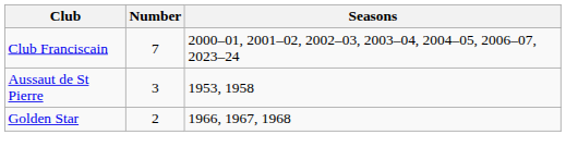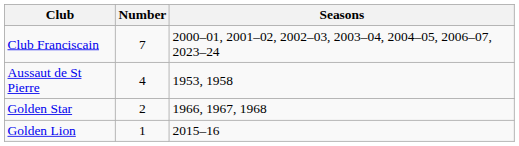Aussaut de St Pierre | Number: 3 -> 4
+ row: Golden Lion | 1 | 2015–16
